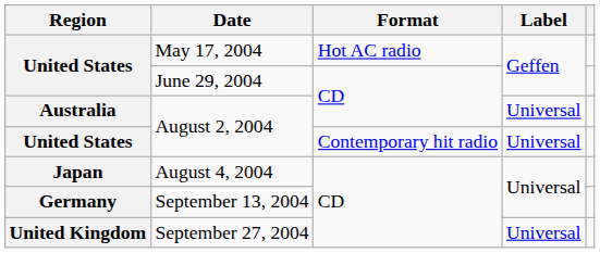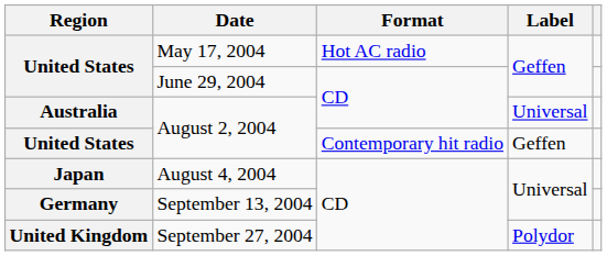United States / August 2, 2004 | Label: Universal -> Geffen
September 27, 2004 | Label: Universal -> Polydor
